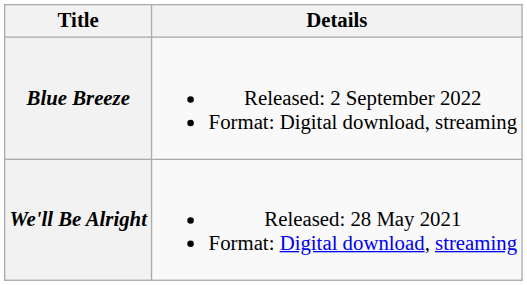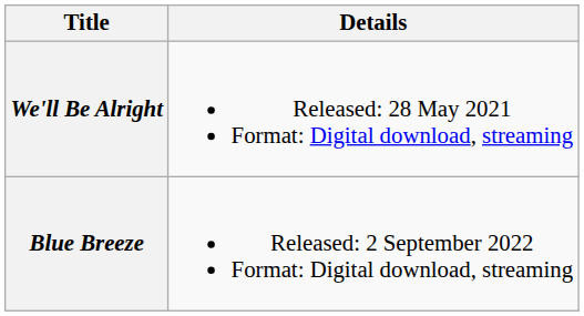rows swapped: We'll Be Alright <-> Blue Breeze
